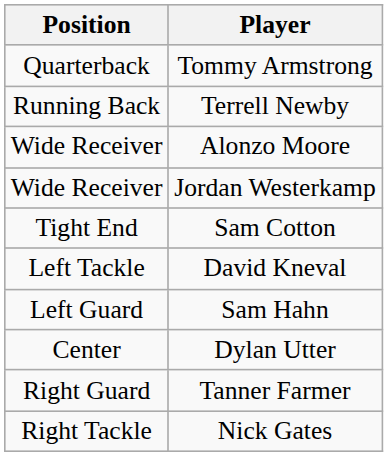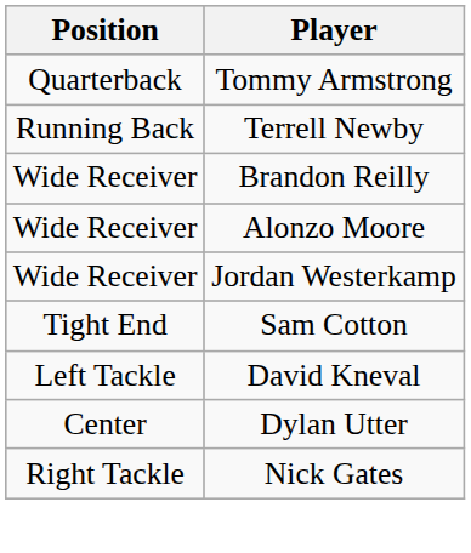+ row: Wide Receiver | Brandon Reilly
- row: Left Guard | Sam Hahn
- row: Right Guard | Tanner Farmer
